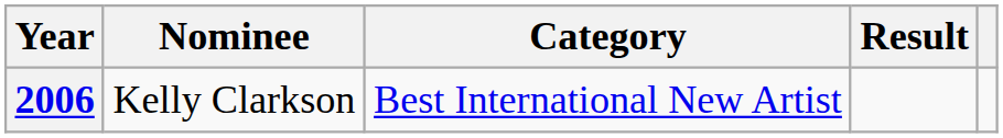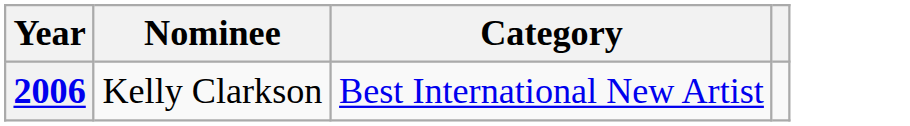- column: Result
